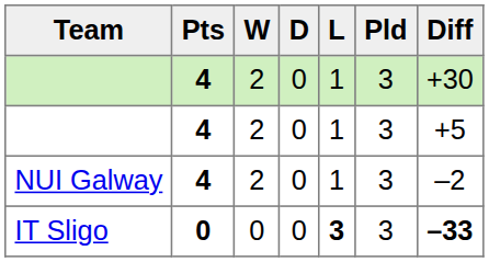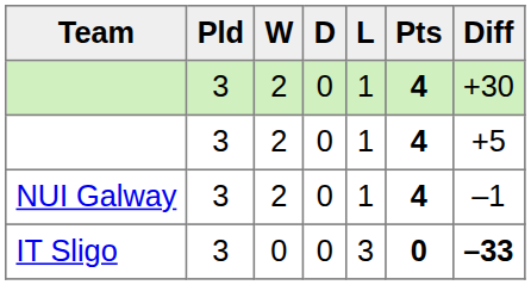columns swapped: Pld <-> Pts
NUI Galway | Diff: –2 -> –1
IT Sligo | L: bold -> normal
